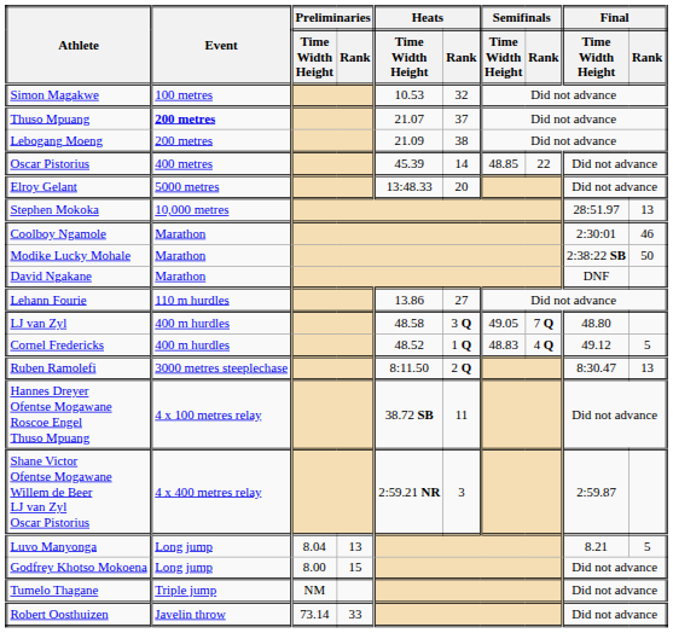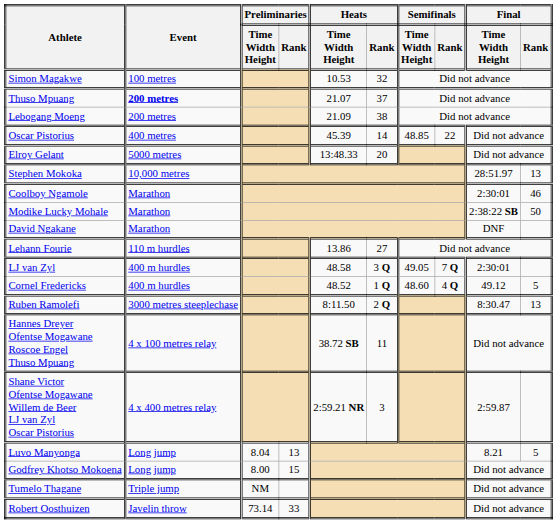LJ van Zyl | Final / Time Width Height: 48.80 -> 2:30:01
Cornel Fredericks | Semifinals / Time Width Height: 48.83 -> 48.60
